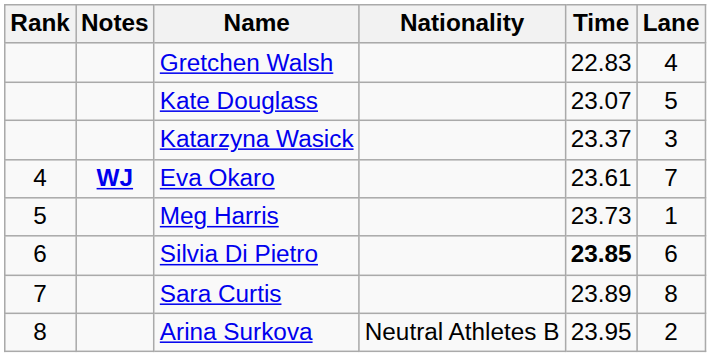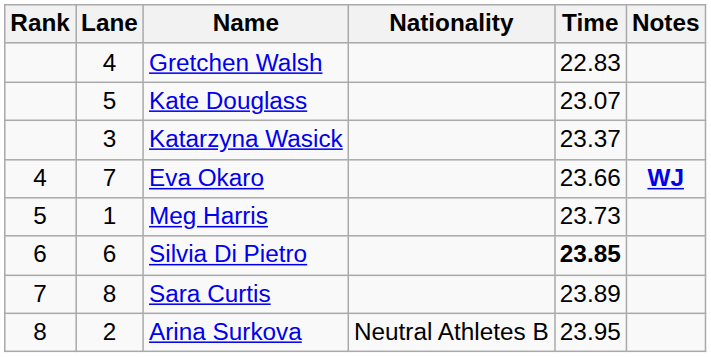columns swapped: Lane <-> Notes
Eva Okaro | Time: 23.61 -> 23.66
